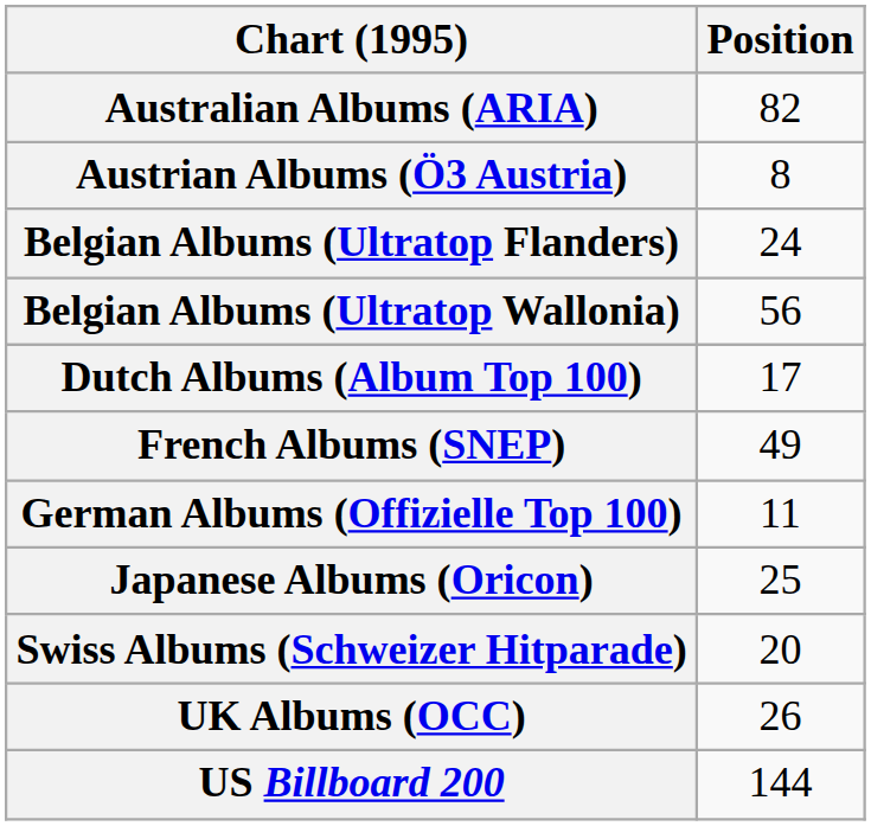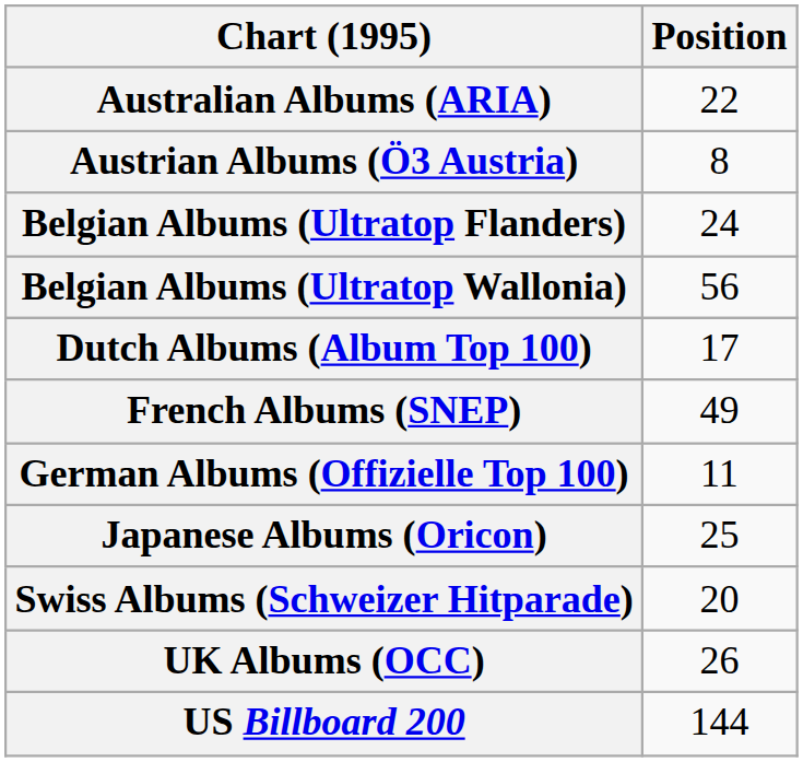Australian Albums (ARIA) | Position: 82 -> 22
